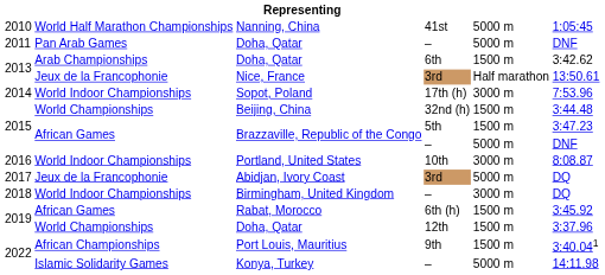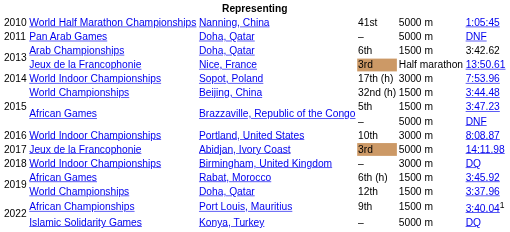Abidjan, Ivory Coast | column 6: DQ -> 14:11.98
Konya, Turkey | column 6: 14:11.98 -> DQ
